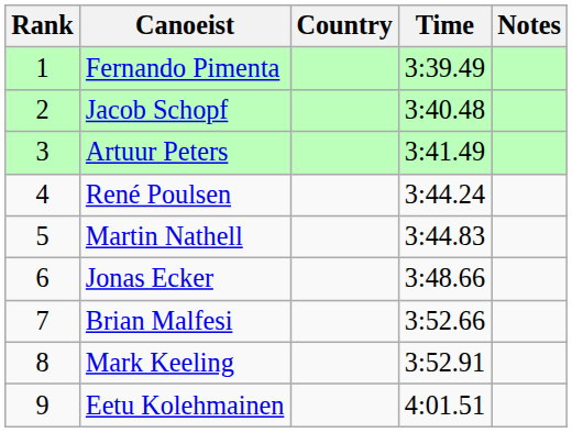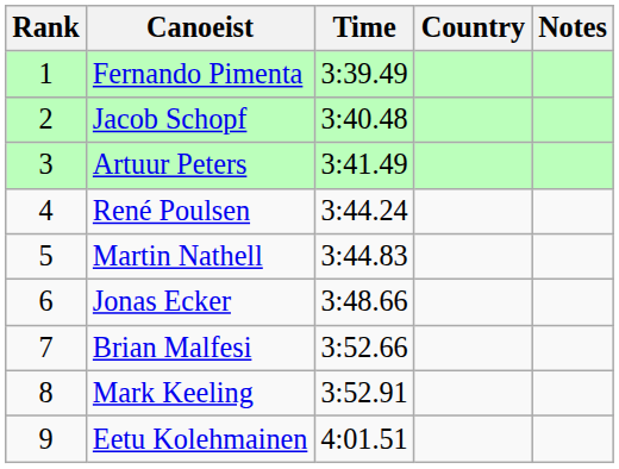columns swapped: Country <-> Time
